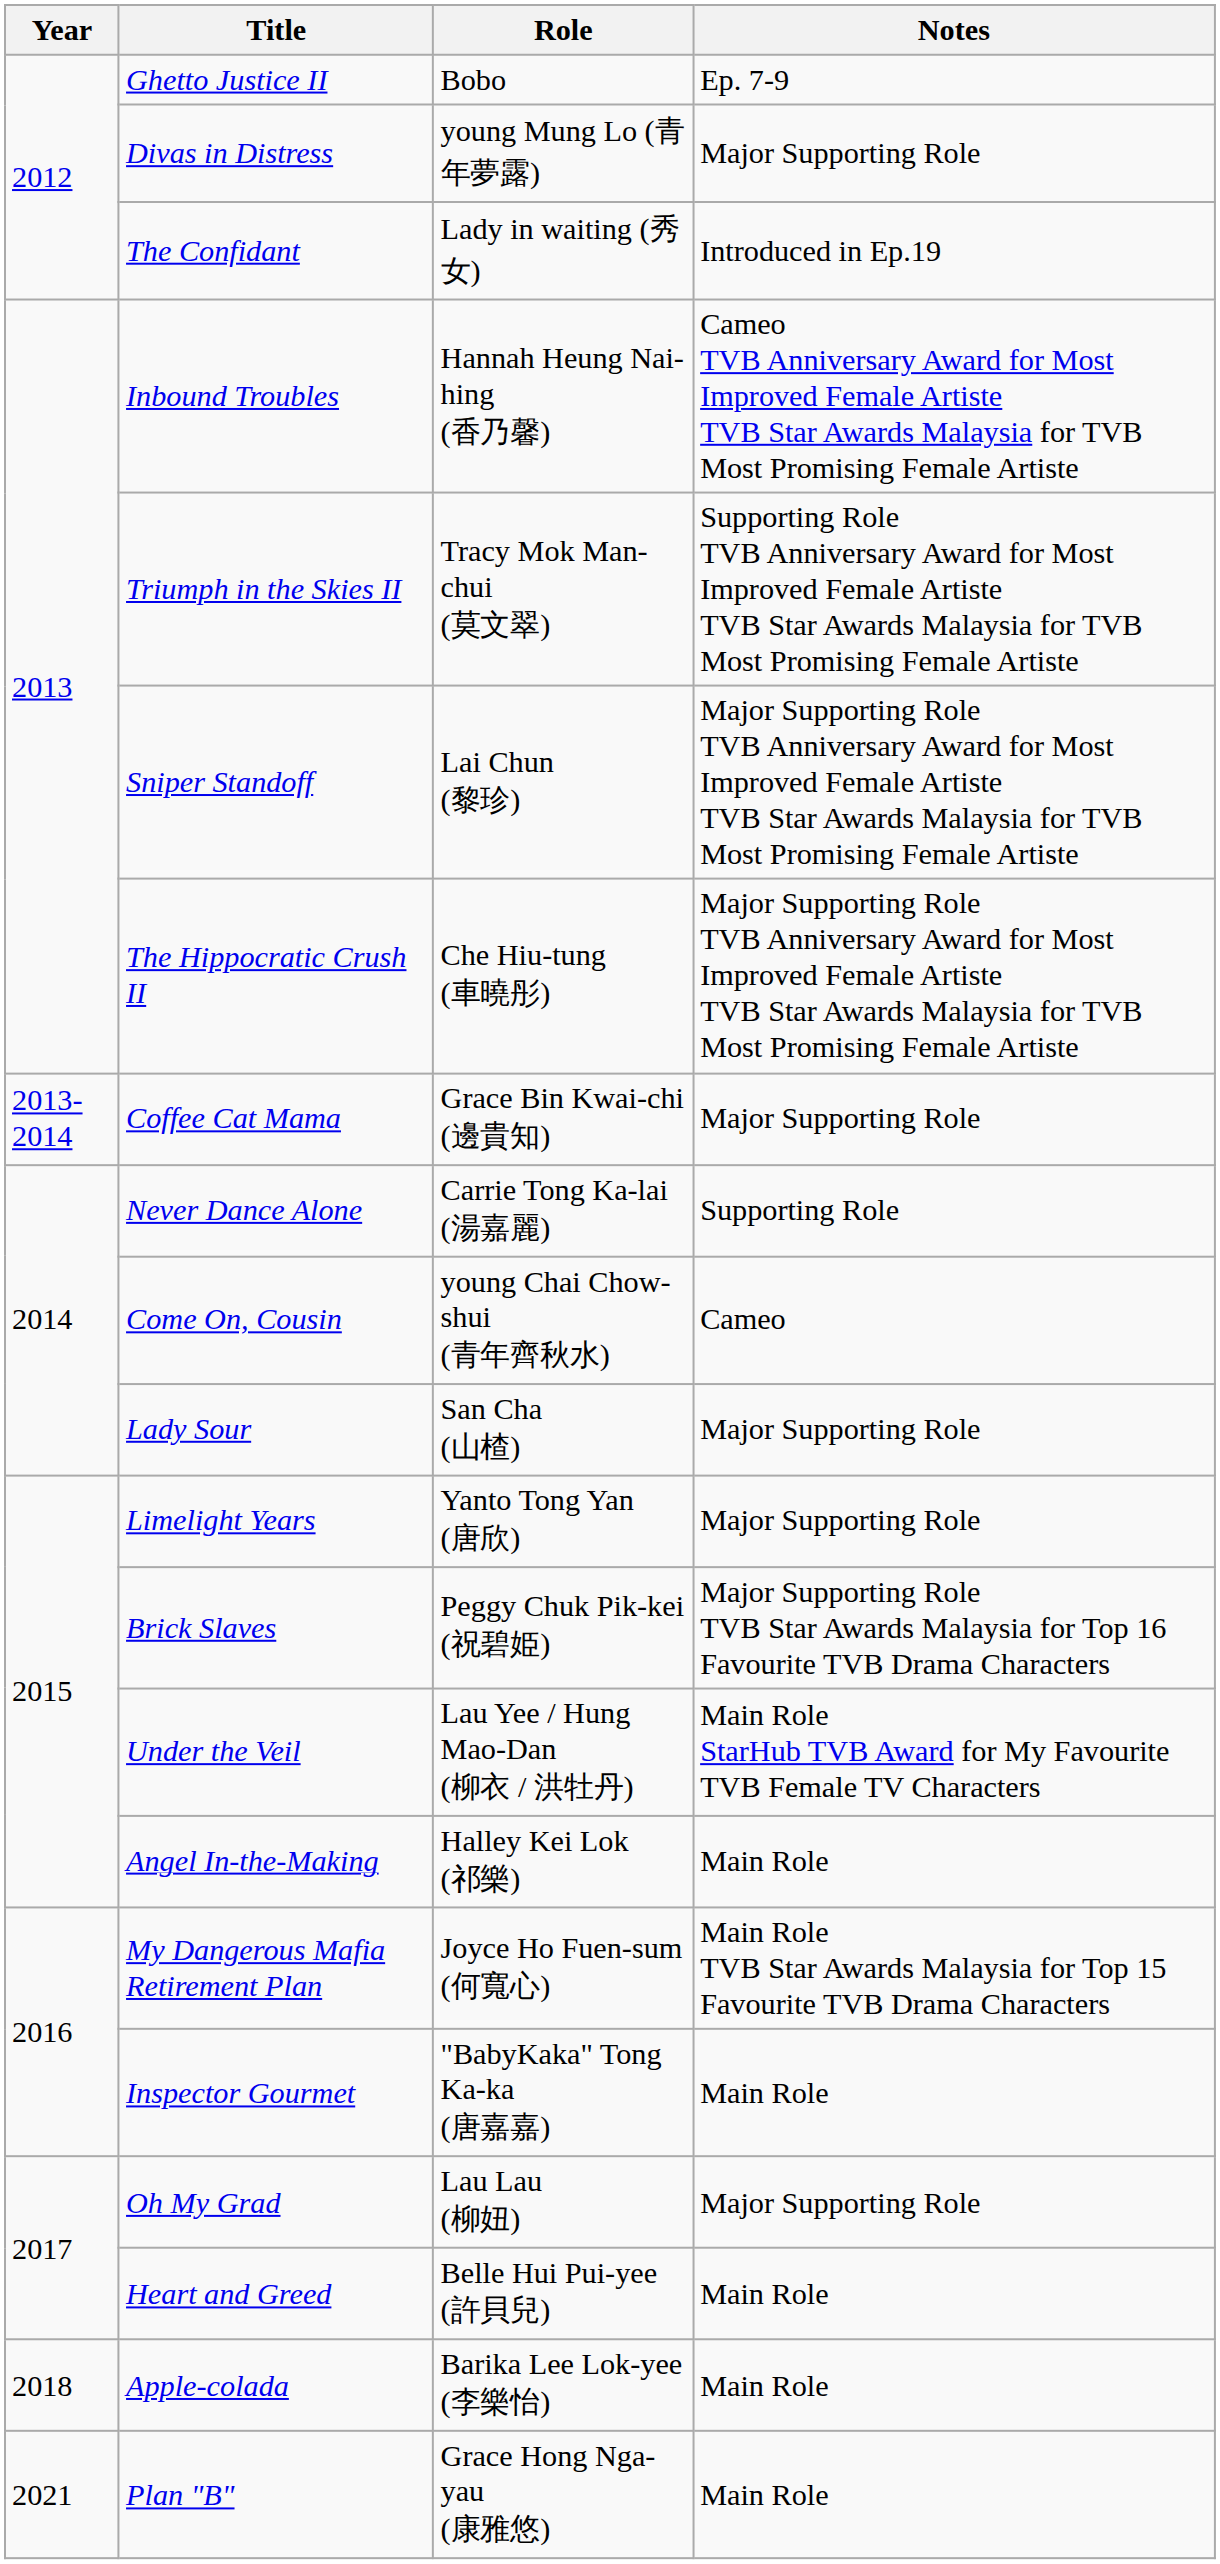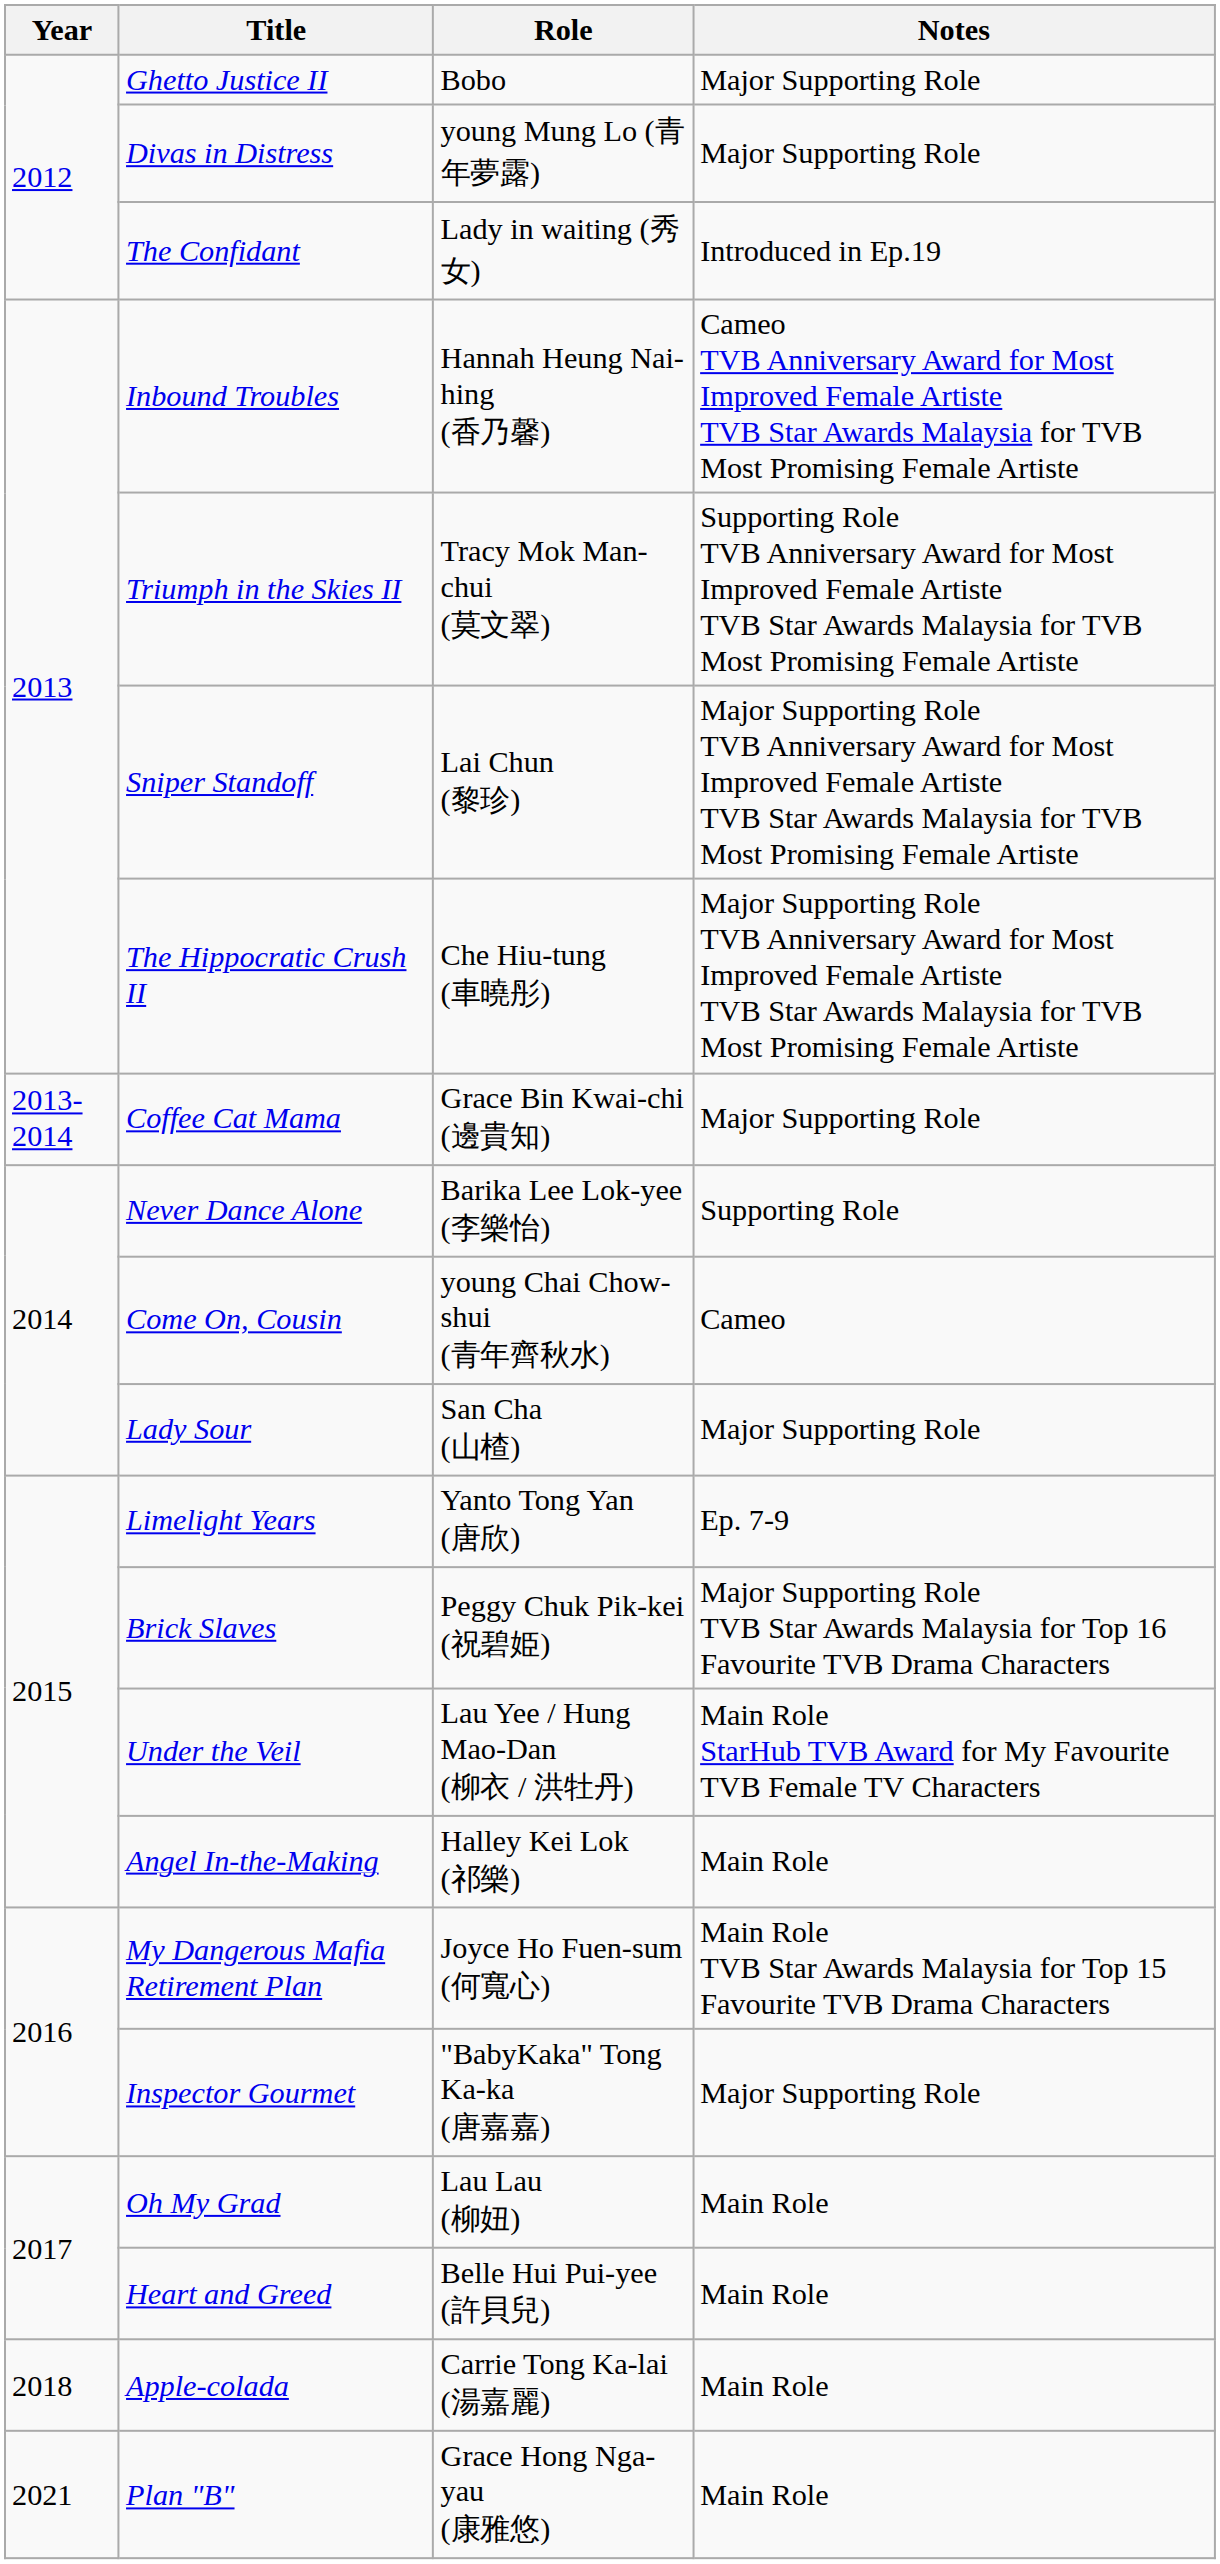Ghetto Justice II | Notes: Ep. 7-9 -> Major Supporting Role
Never Dance Alone | Role: Carrie Tong Ka-lai (湯嘉麗) -> Barika Lee Lok-yee (李樂怡)
Limelight Years | Notes: Major Supporting Role -> Ep. 7-9
Inspector Gourmet | Notes: Main Role -> Major Supporting Role
Oh My Grad | Notes: Major Supporting Role -> Main Role
Apple-colada | Role: Barika Lee Lok-yee (李樂怡) -> Carrie Tong Ka-lai (湯嘉麗)
